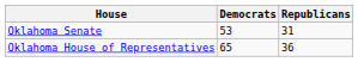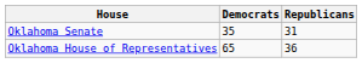Oklahoma Senate | Democrats: 53 -> 35
